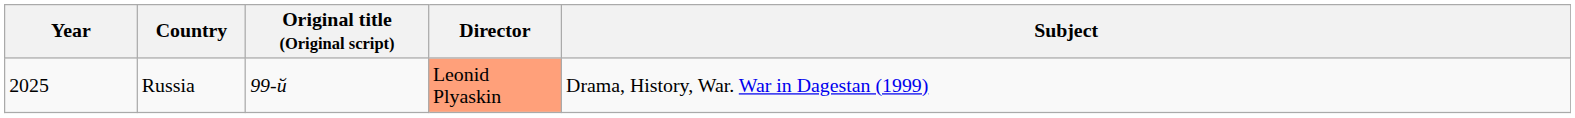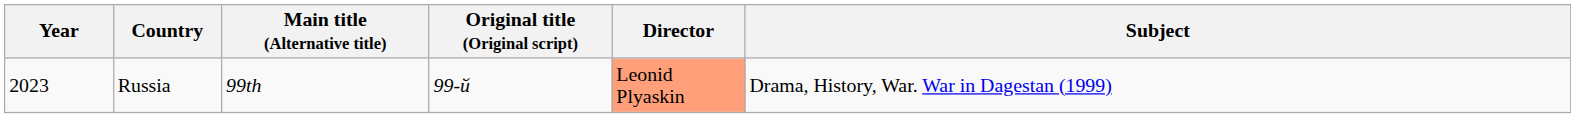+ column: Main title (Alternative title) | 99th
Russia | Year: 2025 -> 2023
